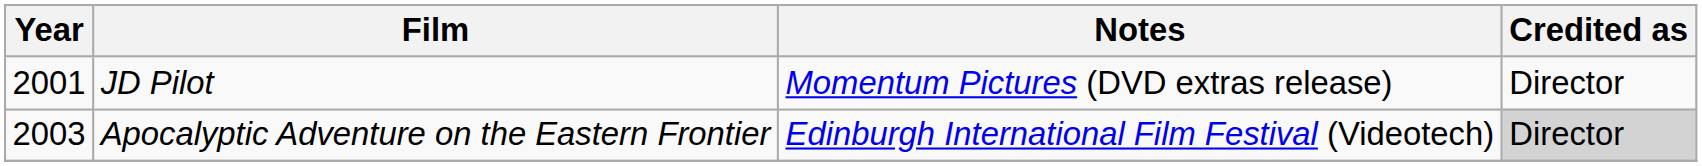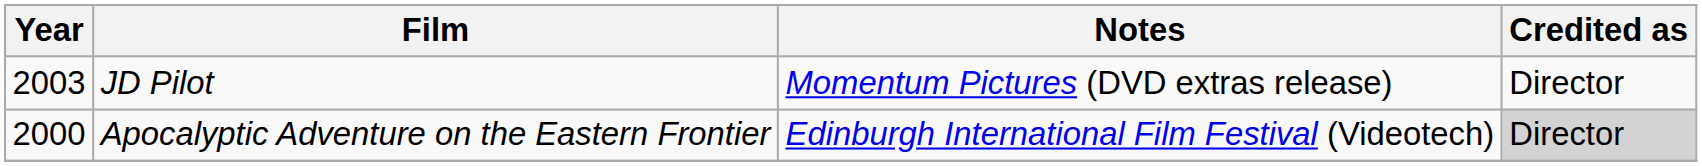JD Pilot | Year: 2001 -> 2003
Apocalyptic Adventure on the Eastern Frontier | Year: 2003 -> 2000
